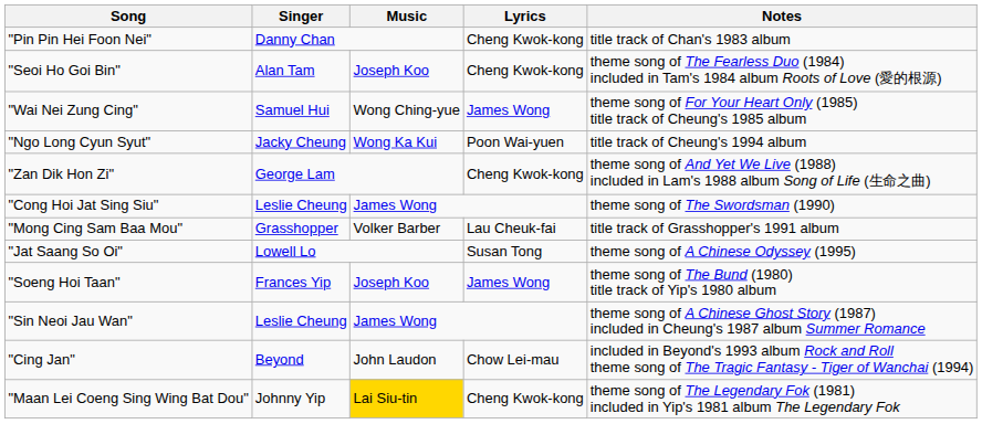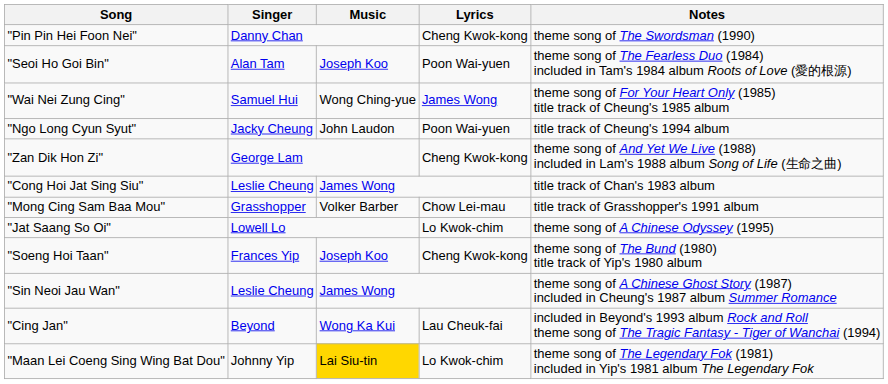"Pin Pin Hei Foon Nei" | Notes: title track of Chan's 1983 album -> theme song of The Swordsman (1990)
"Seoi Ho Goi Bin" | Lyrics: Cheng Kwok-kong -> Poon Wai-yuen
"Ngo Long Cyun Syut" | Music: Wong Ka Kui -> John Laudon
"Cong Hoi Jat Sing Siu" | Notes: theme song of The Swordsman (1990) -> title track of Chan's 1983 album
"Mong Cing Sam Baa Mou" | Lyrics: Lau Cheuk-fai -> Chow Lei-mau
"Jat Saang So Oi" | Lyrics: Susan Tong -> Lo Kwok-chim
"Soeng Hoi Taan" | Lyrics: James Wong -> Cheng Kwok-kong
"Cing Jan" | Music: John Laudon -> Wong Ka Kui
"Cing Jan" | Lyrics: Chow Lei-mau -> Lau Cheuk-fai
"Maan Lei Coeng Sing Wing Bat Dou" | Lyrics: Cheng Kwok-kong -> Lo Kwok-chim
